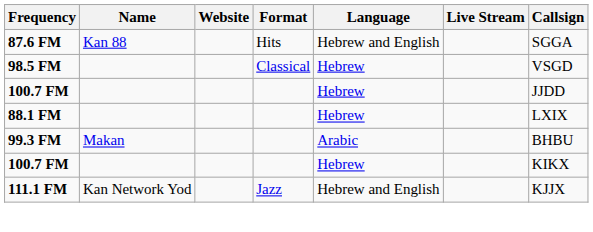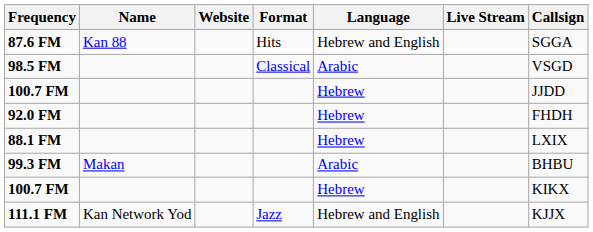98.5 FM | Language: Hebrew -> Arabic
+ row: 92.0 FM | Hebrew | FHDH
